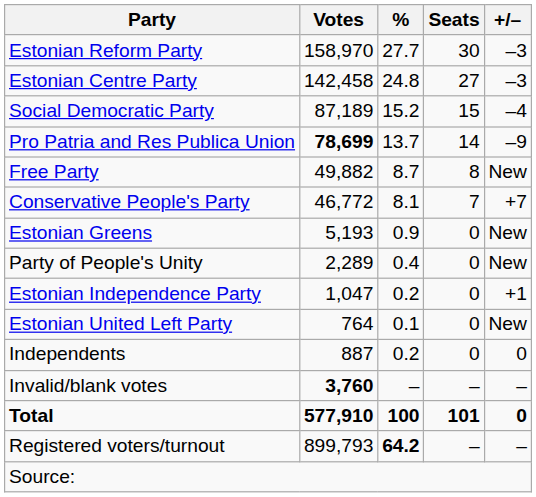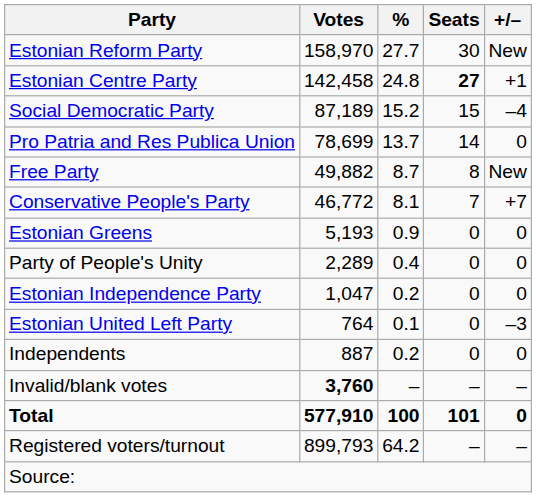Estonian Reform Party | +/–: –3 -> New
Estonian Centre Party | Seats: normal -> bold
Estonian Centre Party | +/–: –3 -> +1
Pro Patria and Res Publica Union | Votes: bold -> normal
Pro Patria and Res Publica Union | +/–: –9 -> 0
Estonian Greens | +/–: New -> 0
Party of People's Unity | +/–: New -> 0
Estonian Independence Party | +/–: +1 -> 0
Estonian United Left Party | +/–: New -> –3
Registered voters/turnout | %: bold -> normal
